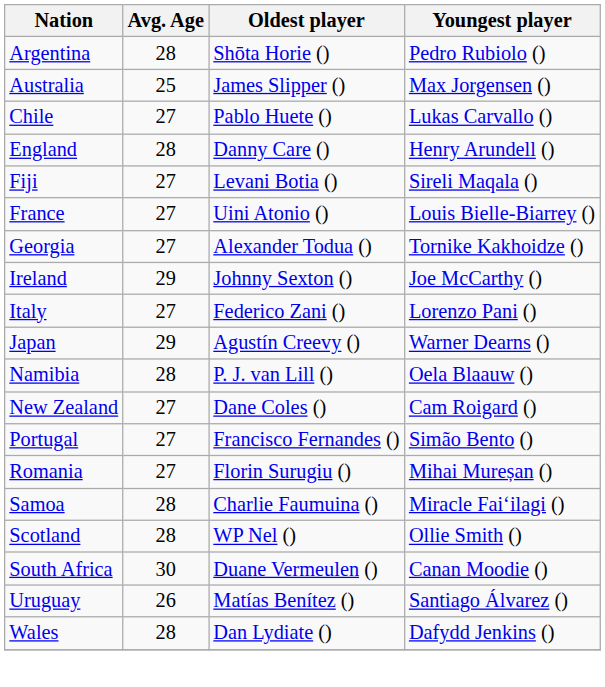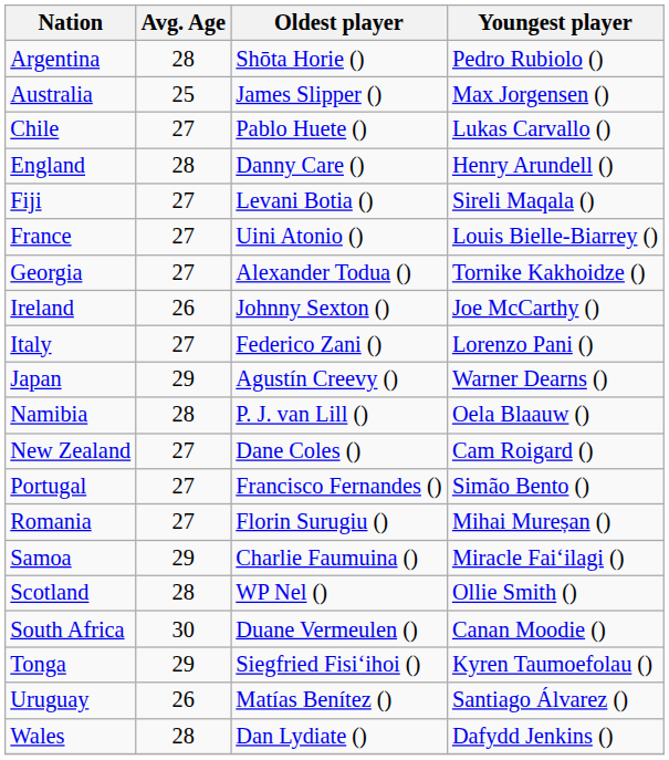Ireland | Avg. Age: 29 -> 26
Samoa | Avg. Age: 28 -> 29
+ row: Tonga | 29 | Siegfried Fisiʻihoi () | Kyren Taumoefolau ()
